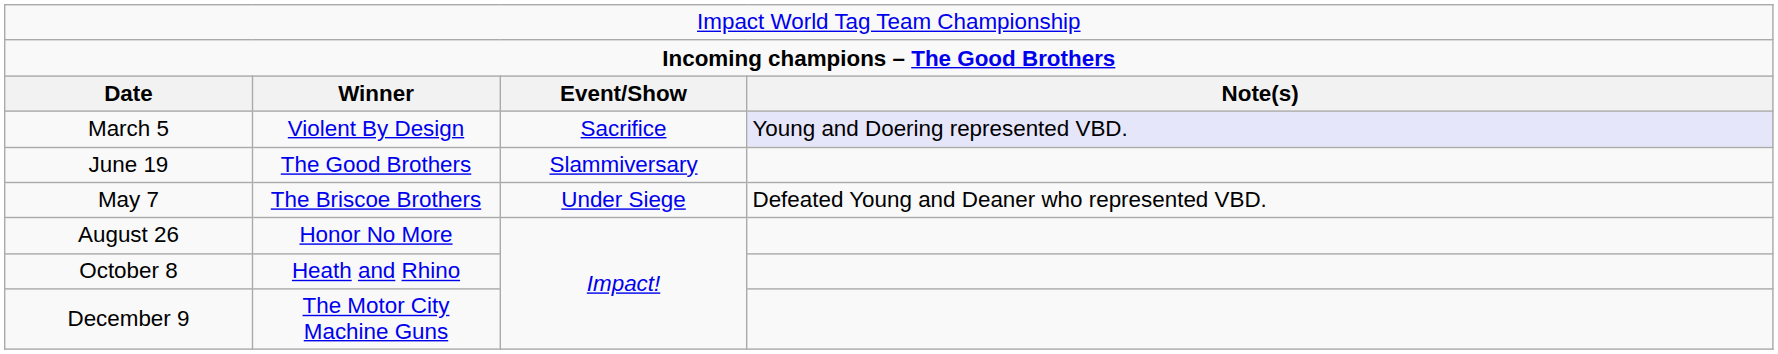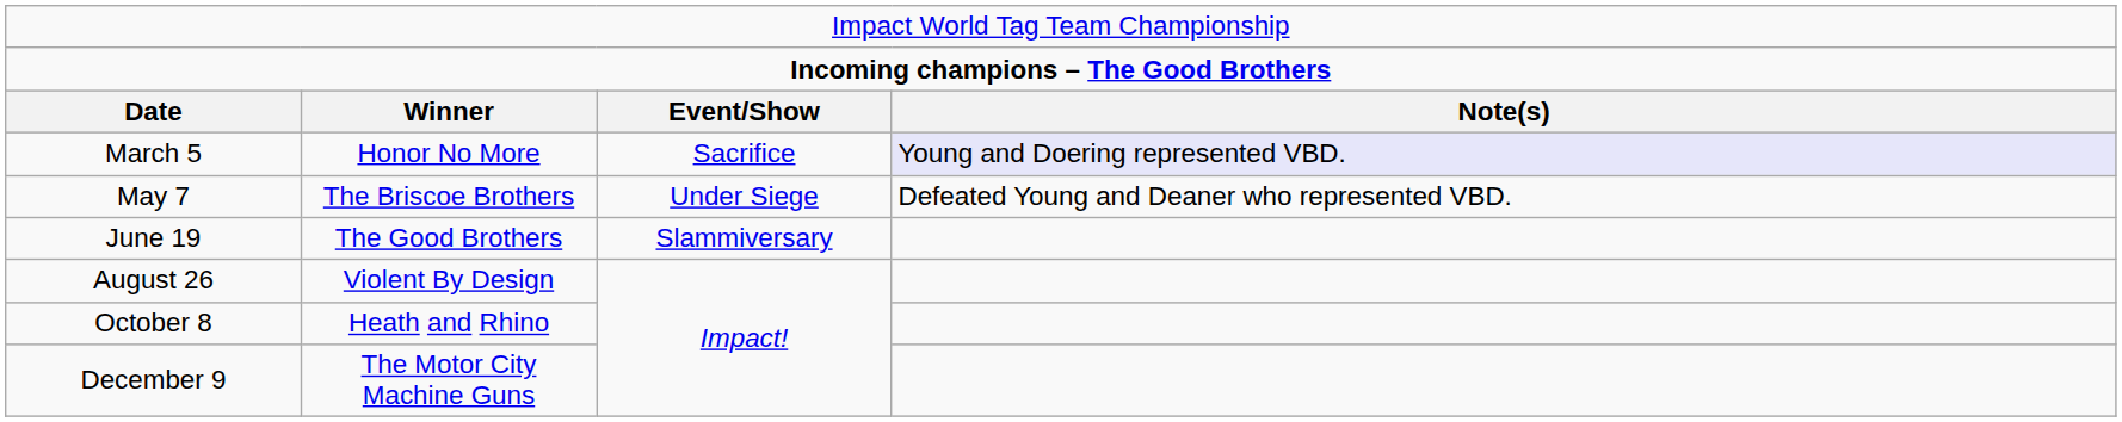March 5 | column 2: Violent By Design -> Honor No More
rows swapped: May 7 <-> June 19
August 26 | column 2: Honor No More -> Violent By Design
